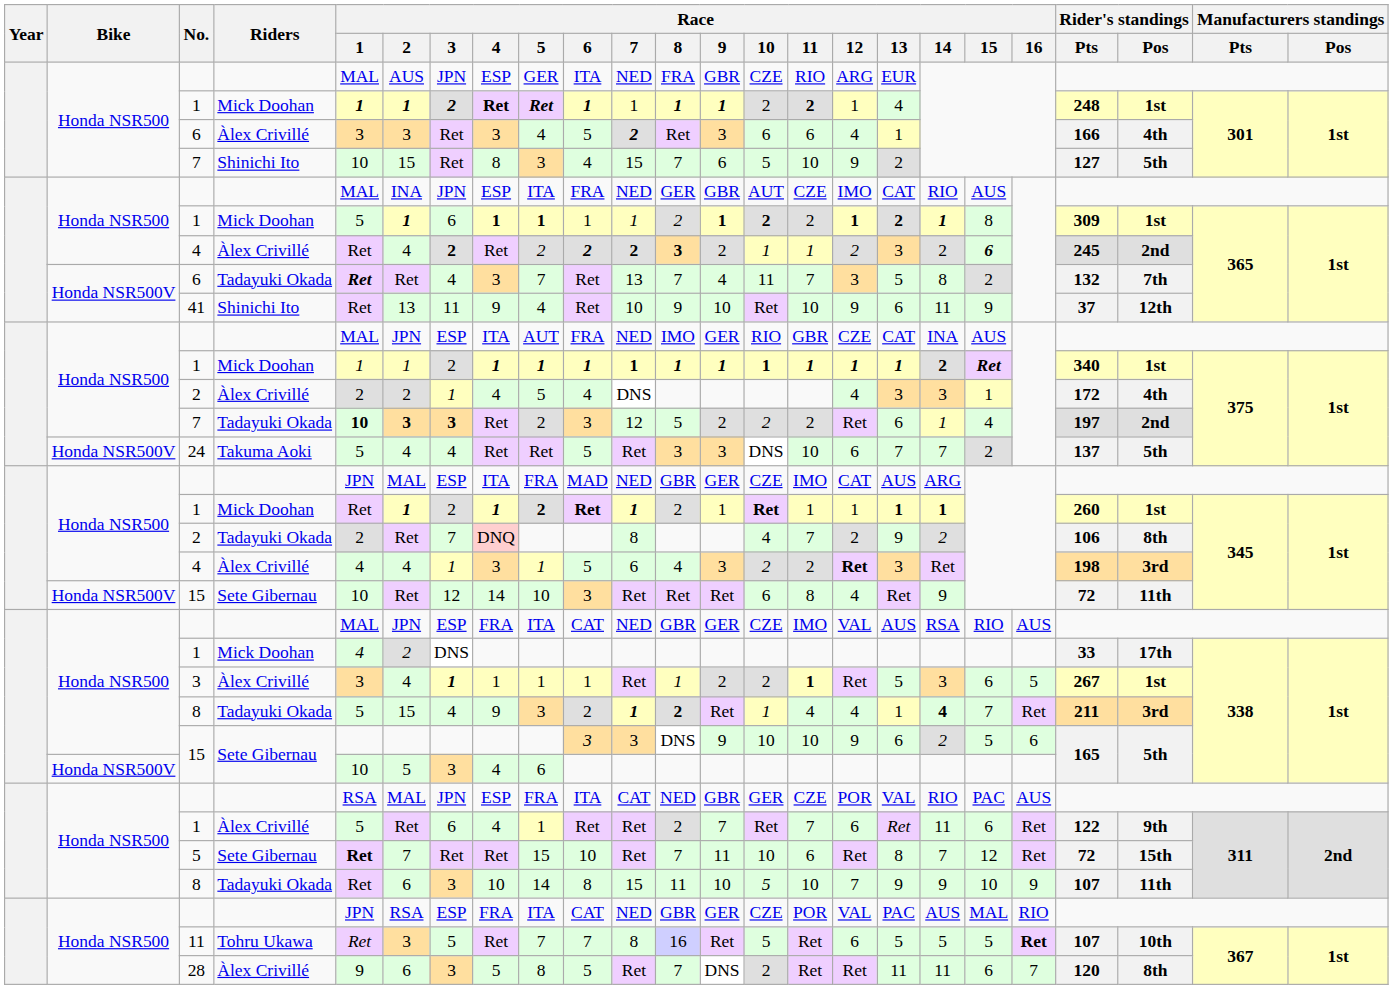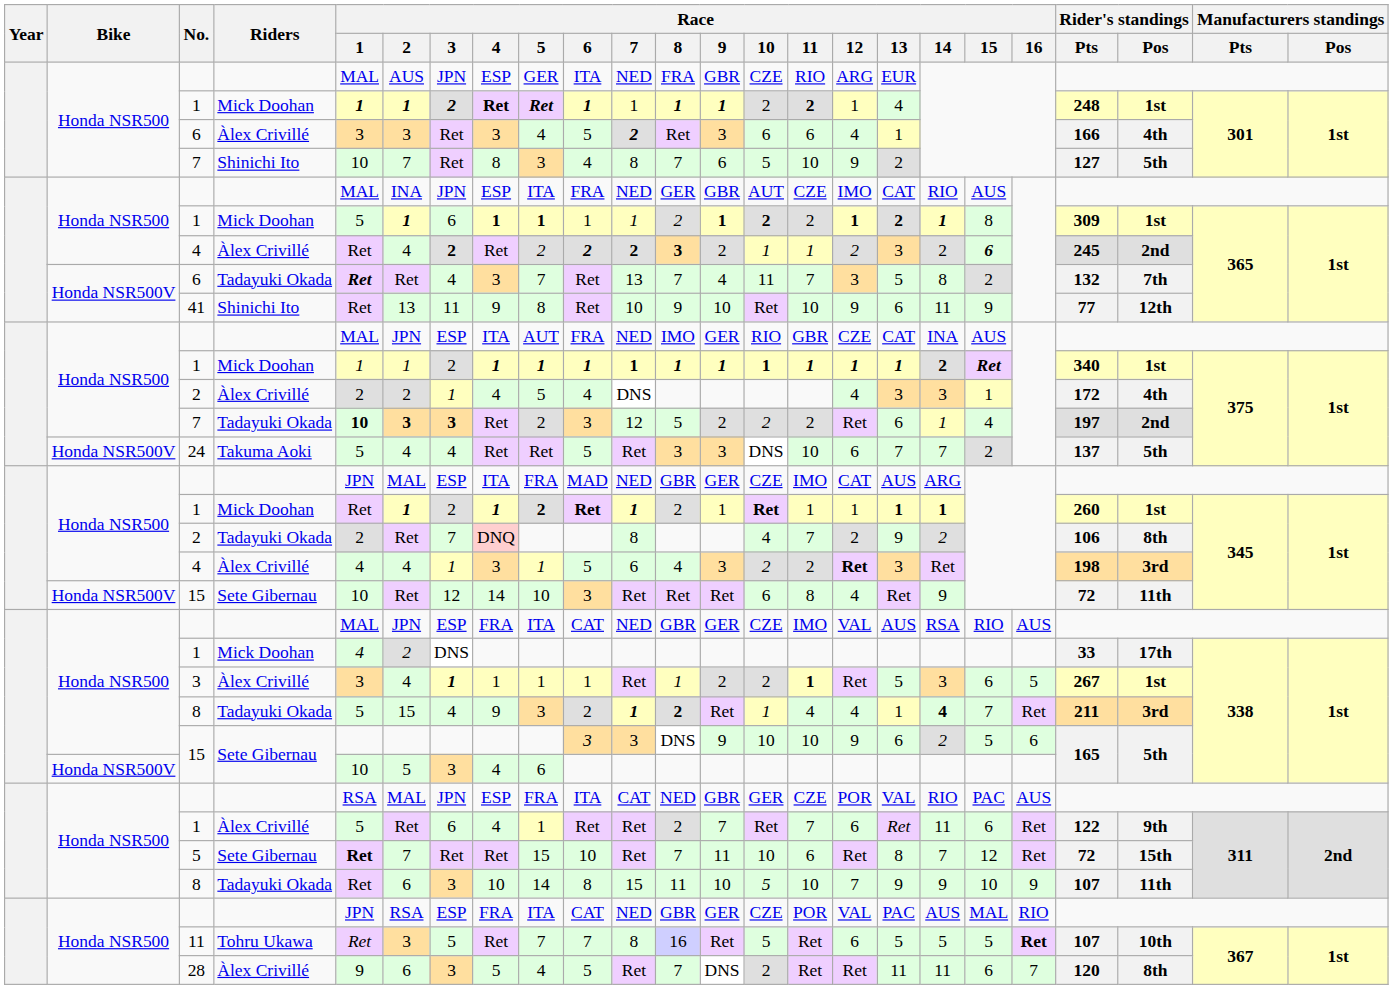7 / Shinichi Ito | Race / 2: 15 -> 7
7 / Shinichi Ito | Race / 7: 15 -> 8
41 | Race / 5: 4 -> 8
41 | Rider's standings / Pts: 37 -> 77
28 | Race / 5: 8 -> 4
